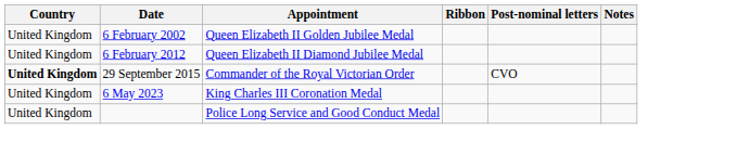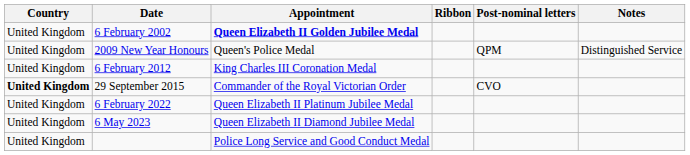6 February 2002 | Appointment: normal -> bold
+ row: United Kingdom | 2009 New Year Honours | Queen's Police Medal | QPM | Distinguished Service
6 February 2012 | Appointment: Queen Elizabeth II Diamond Jubilee Medal -> King Charles III Coronation Medal
+ row: United Kingdom | 6 February 2022 | Queen Elizabeth II Platinum Jubilee Medal
6 May 2023 | Appointment: King Charles III Coronation Medal -> Queen Elizabeth II Diamond Jubilee Medal
